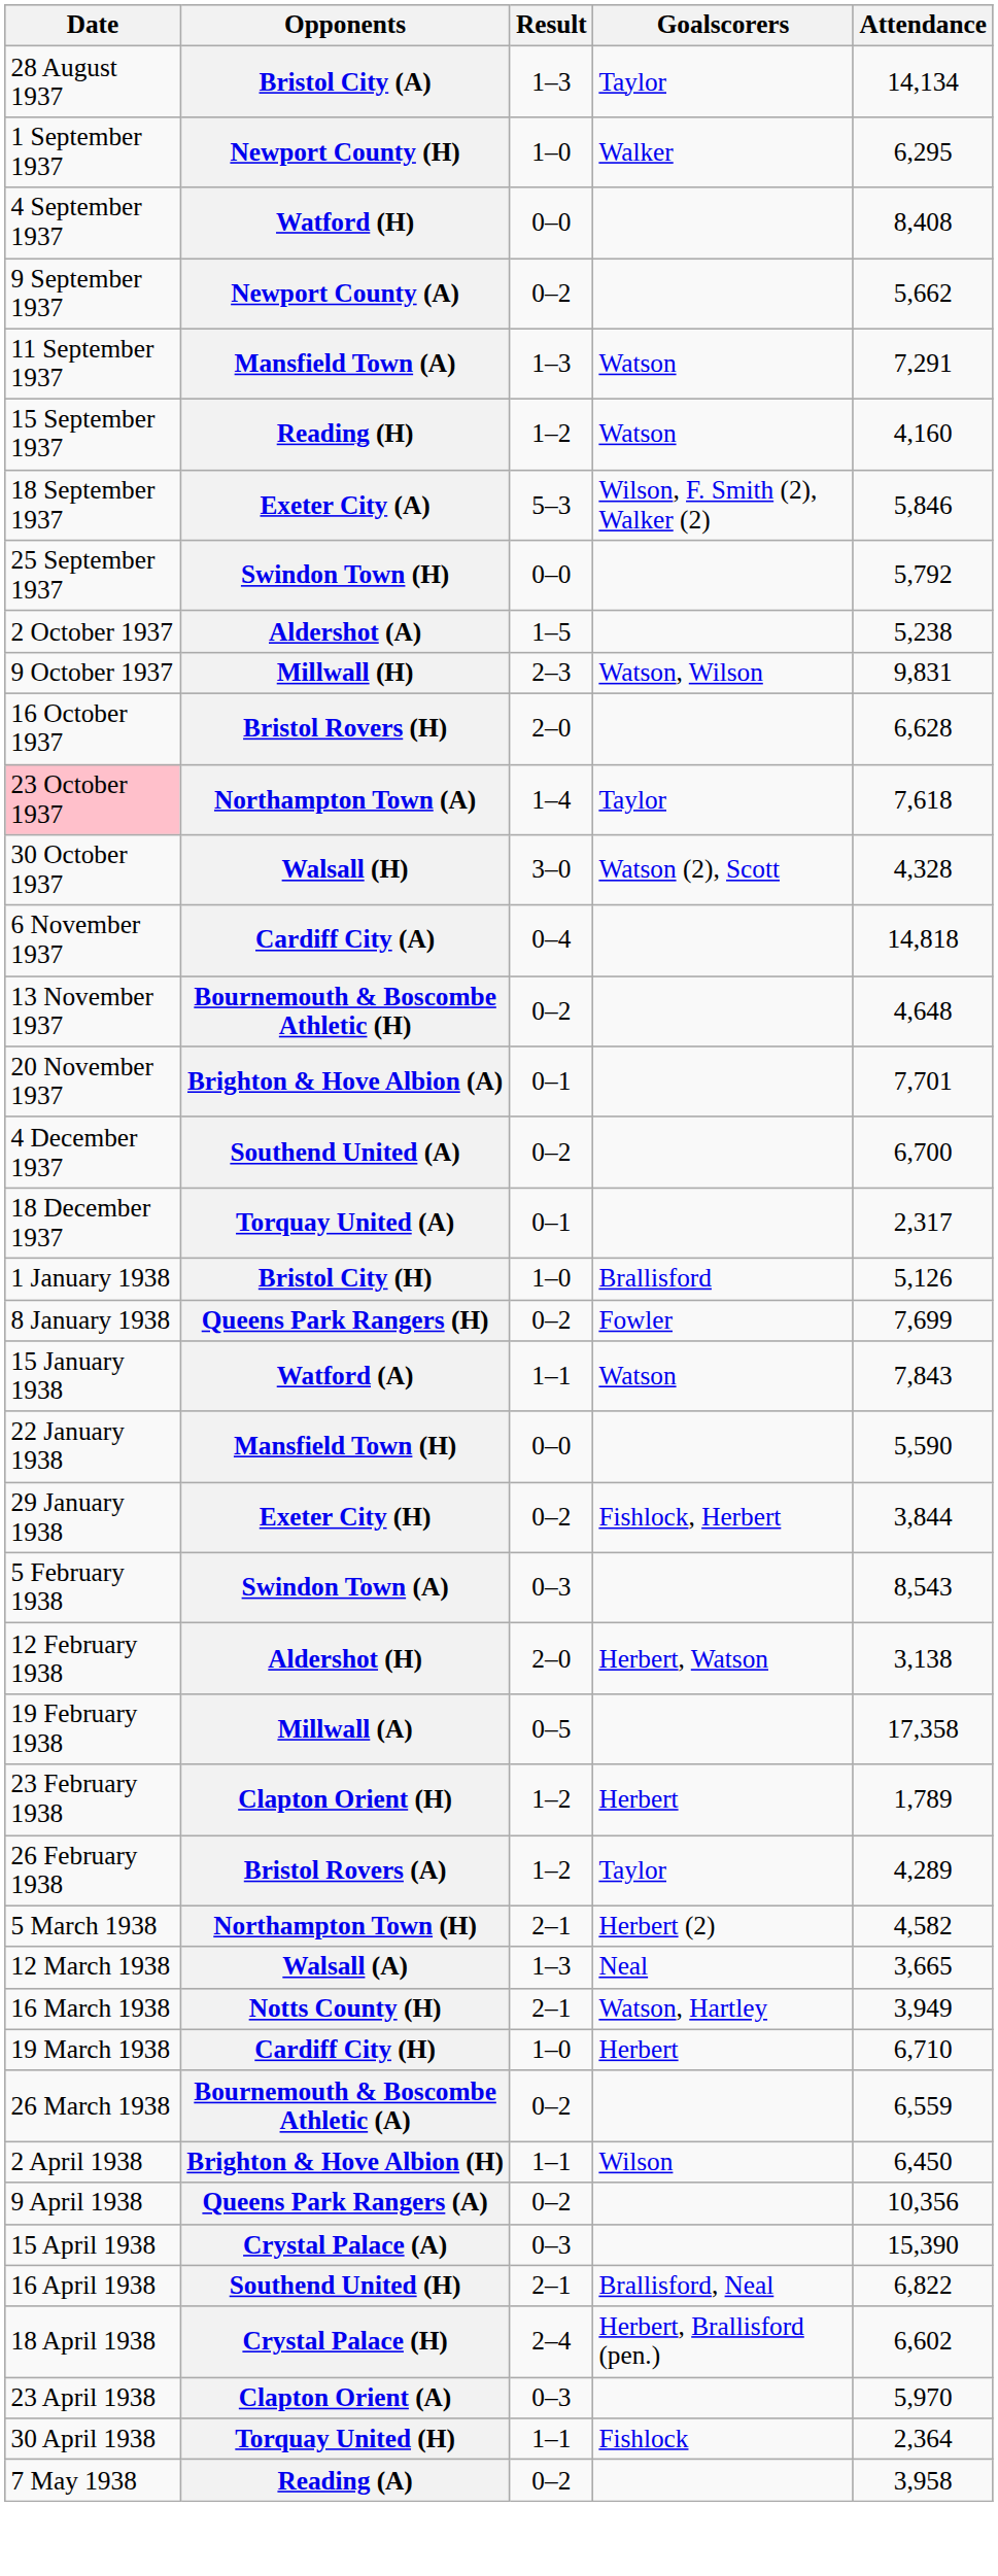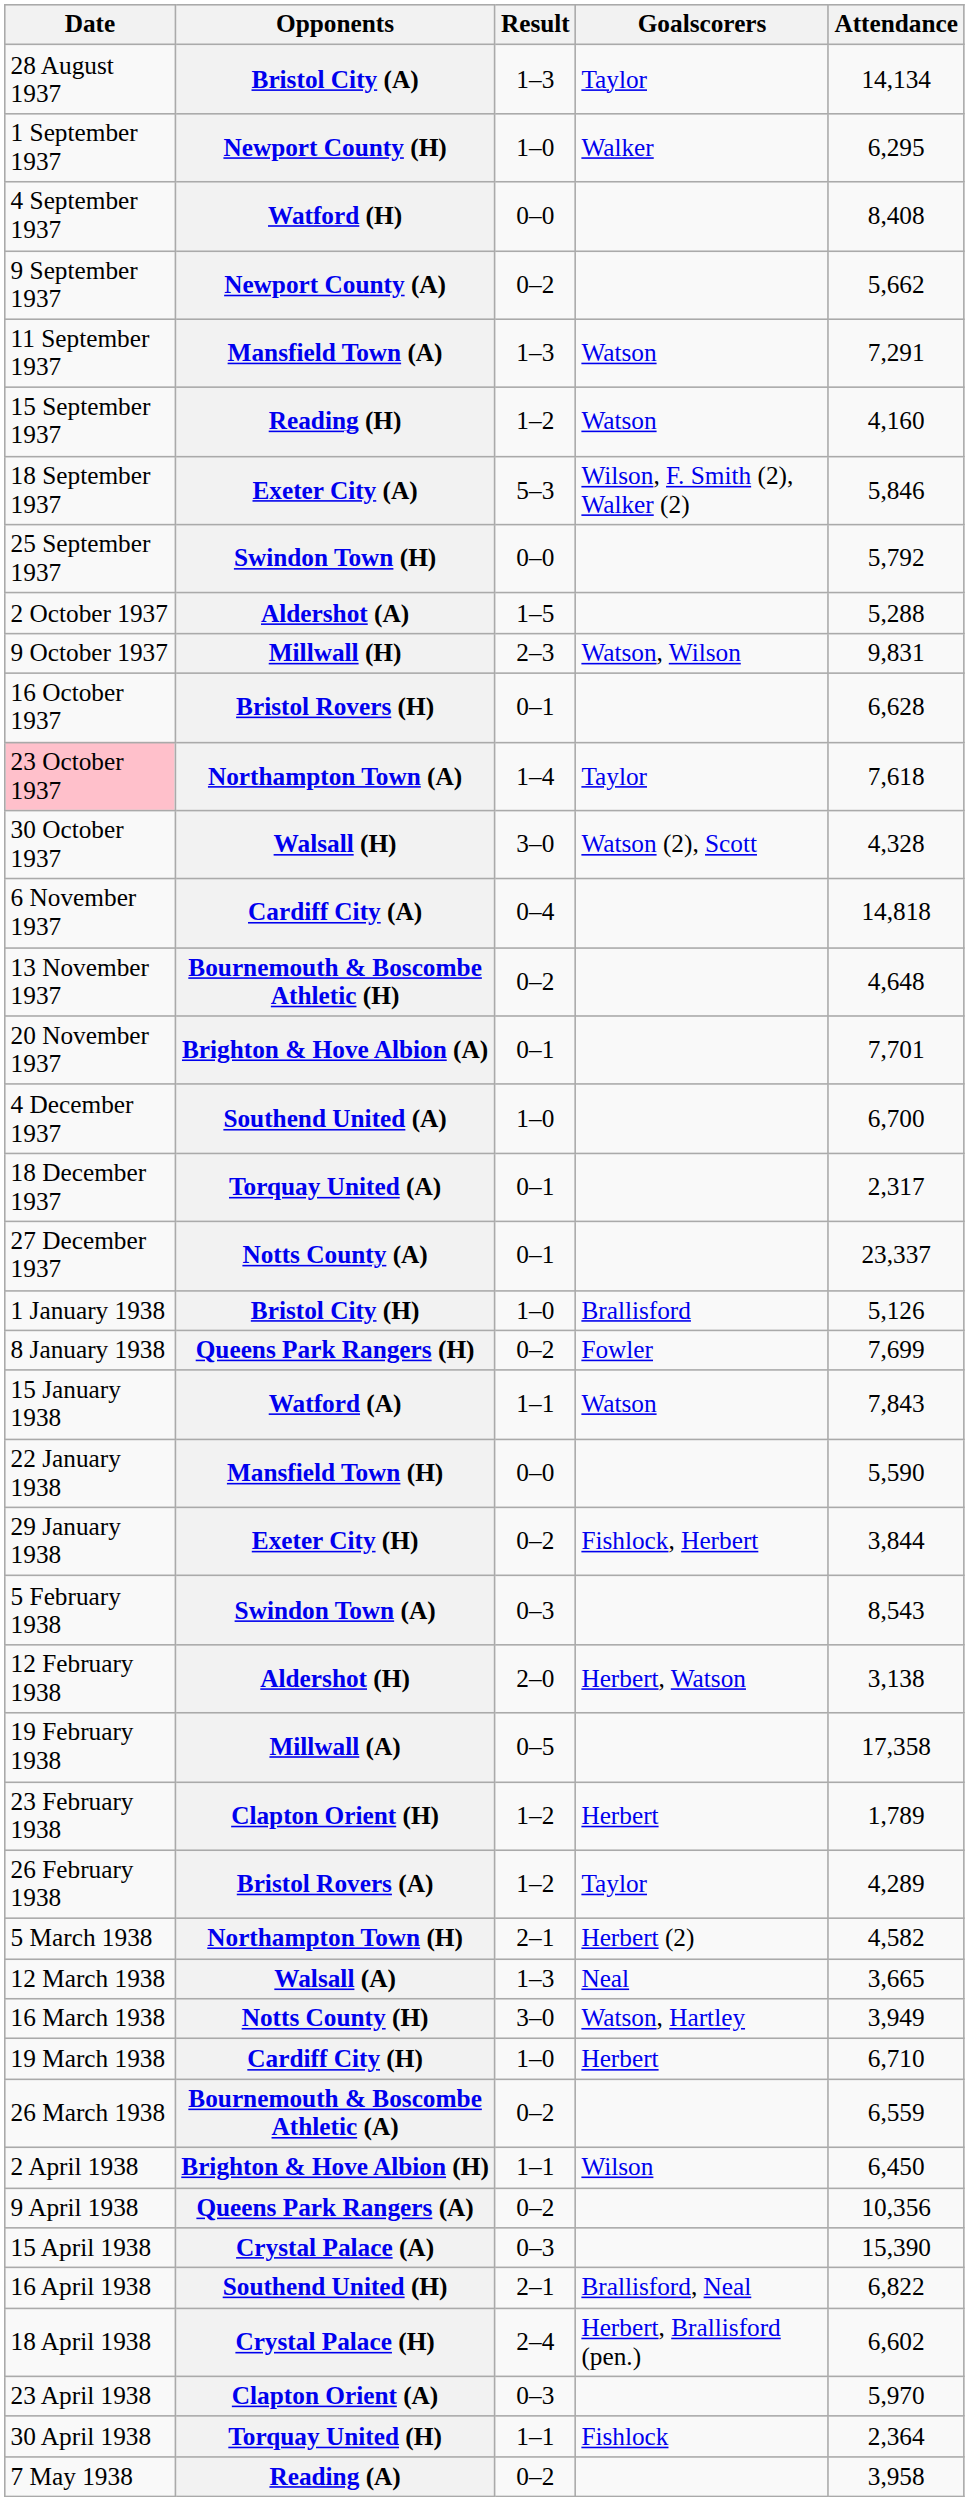Aldershot (A) | Attendance: 5,238 -> 5,288
Bristol Rovers (H) | Result: 2–0 -> 0–1
Southend United (A) | Result: 0–2 -> 1–0
+ row: 27 December 1937 | Notts County (A) | 0–1 | 23,337
Notts County (H) | Result: 2–1 -> 3–0
